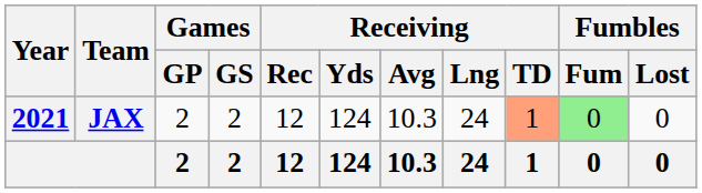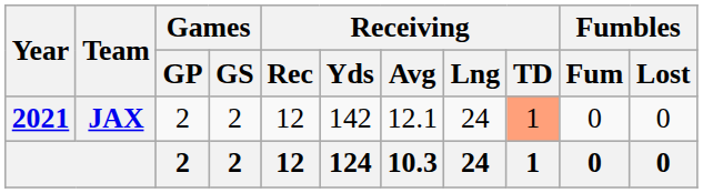JAX | Receiving / Yds: 124 -> 142
JAX | Receiving / Avg: 10.3 -> 12.1
JAX | Fumbles / Fum: lightgreen background -> no background
